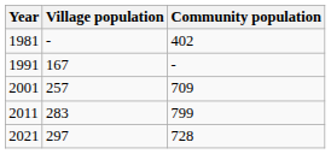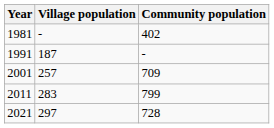1991 | Village population: 167 -> 187
